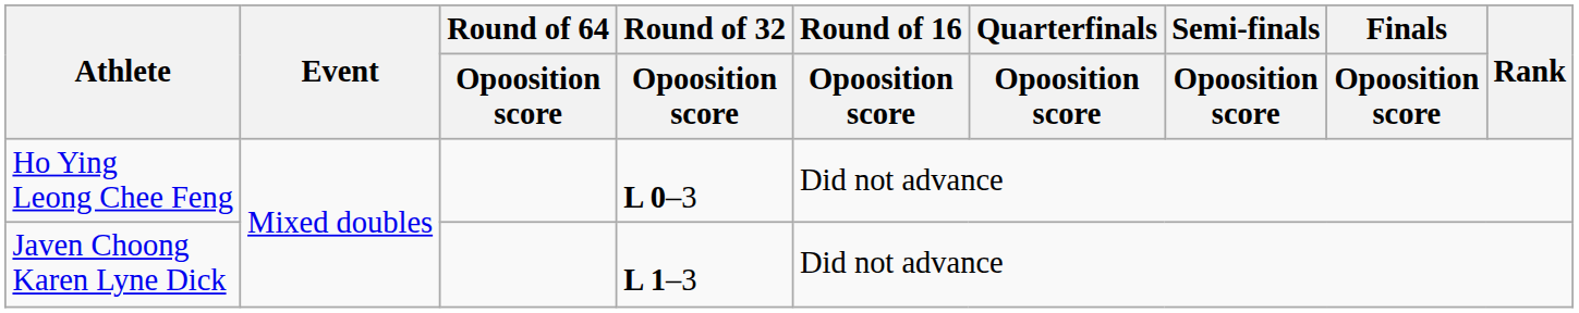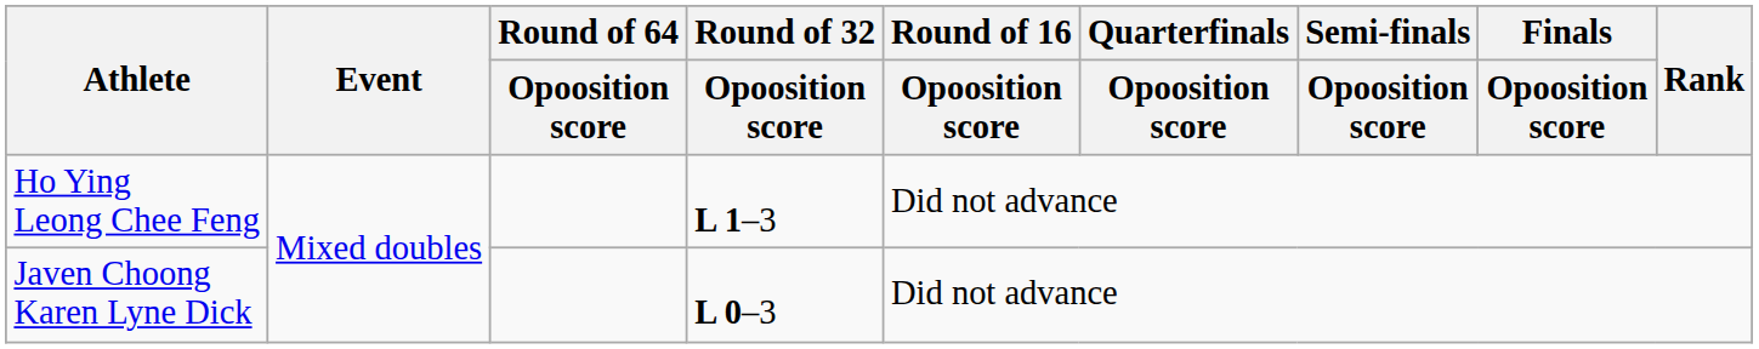Ho Ying Leong Chee Feng | Round of 32 / Opoosition score: L 0–3 -> L 1–3
Javen Choong Karen Lyne Dick | Round of 32 / Opoosition score: L 1–3 -> L 0–3
